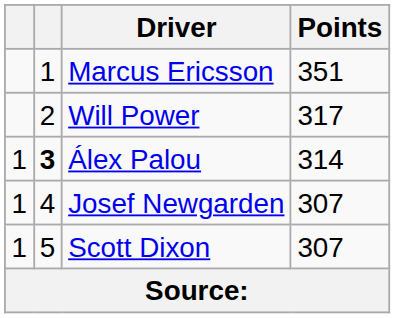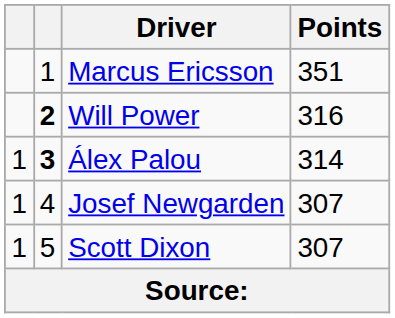Will Power | column 2: normal -> bold
Will Power | Points: 317 -> 316
